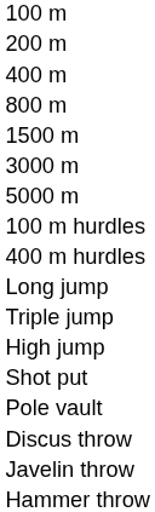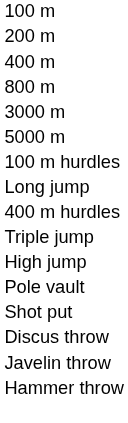- row: 1500 m
rows swapped: 400 m hurdles <-> Long jump
rows swapped: Pole vault <-> Shot put
